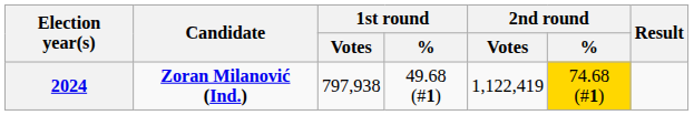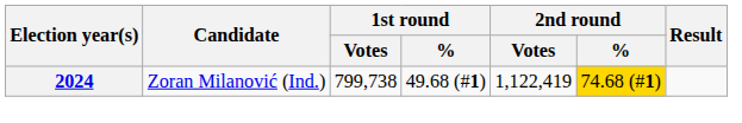2024 | Candidate: bold -> normal
2024 | 1st round / Votes: 797,938 -> 799,738
